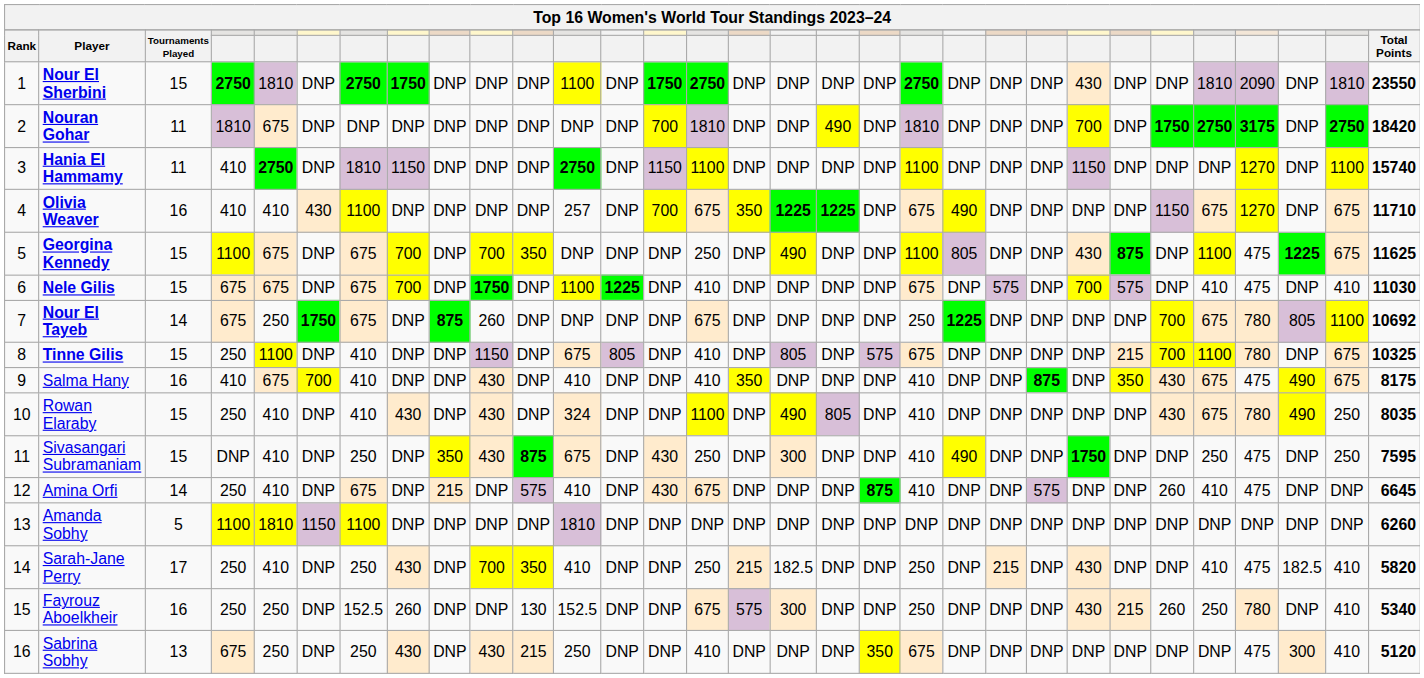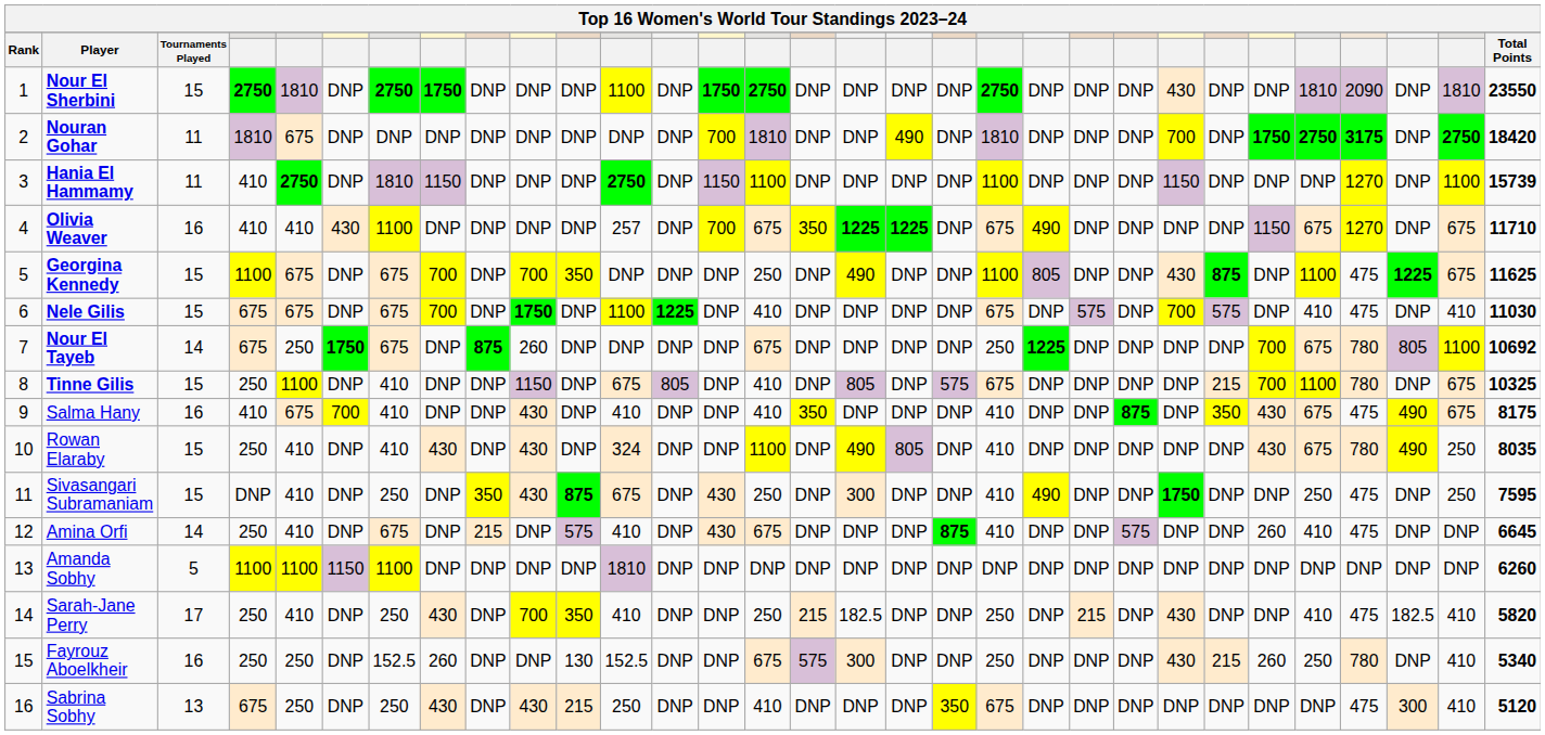Hania El Hammamy | Total Points: 15740 -> 15739
Amanda Sobhy | column 5: 1810 -> 1100
